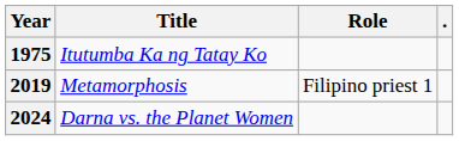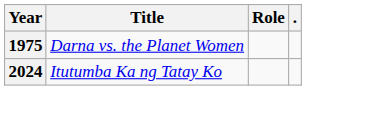1975 | Title: Itutumba Ka ng Tatay Ko -> Darna vs. the Planet Women
- row: 2019 | Metamorphosis | Filipino priest 1
2024 | Title: Darna vs. the Planet Women -> Itutumba Ka ng Tatay Ko
